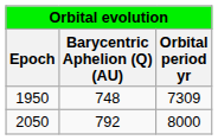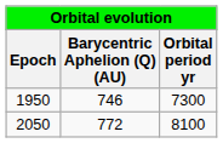1950 | Barycentric Aphelion (Q) (AU): 748 -> 746
1950 | Orbital period yr: 7309 -> 7300
2050 | Barycentric Aphelion (Q) (AU): 792 -> 772
2050 | Orbital period yr: 8000 -> 8100
